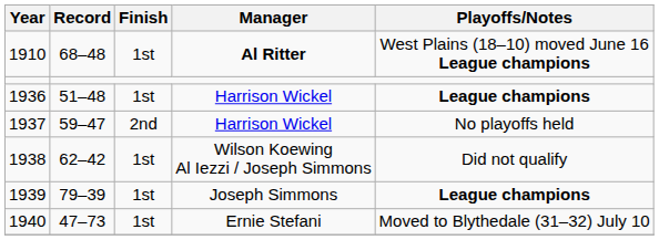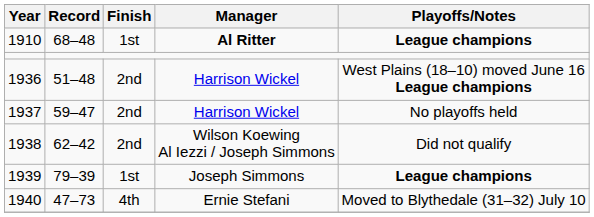1910 | Playoffs/Notes: West Plains (18–10) moved June 16 League champions -> League champions
1936 | Finish: 1st -> 2nd
1936 | Playoffs/Notes: League champions -> West Plains (18–10) moved June 16 League champions
1938 | Finish: 1st -> 2nd
1940 | Finish: 1st -> 4th
